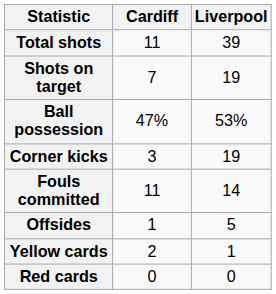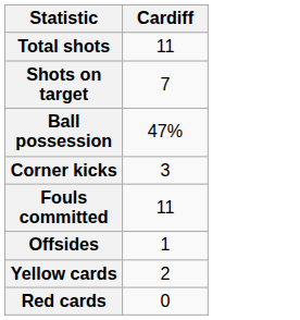- column: Liverpool | 39 | 19 | 53% | 19 | 14 | 5 | 1 | 0
